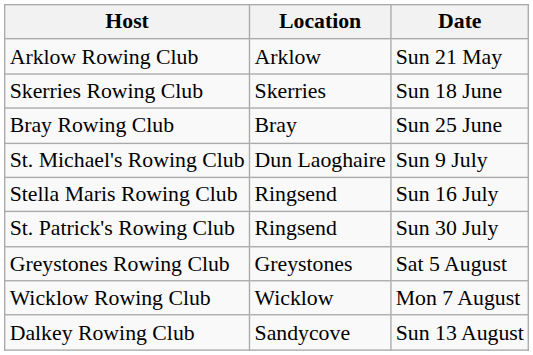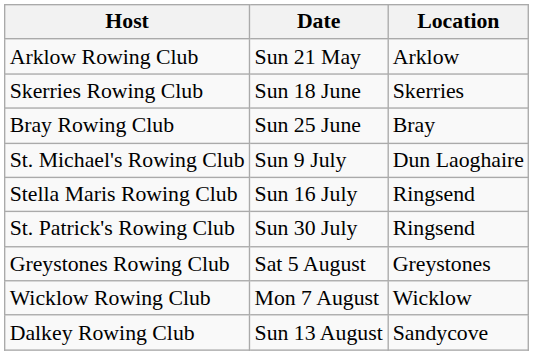columns swapped: Location <-> Date
